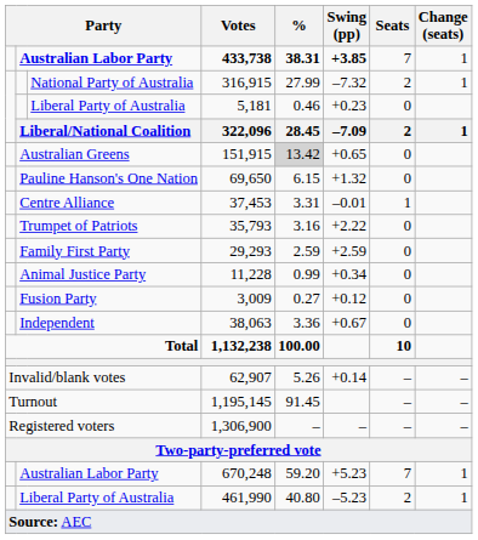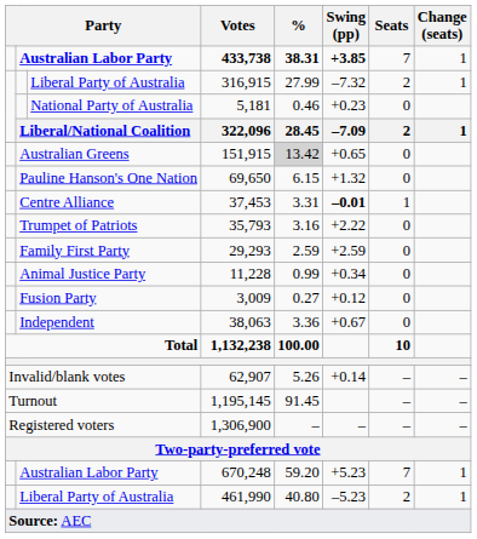316,915 | column 3: National Party of Australia -> Liberal Party of Australia
5,181 | column 3: Liberal Party of Australia -> National Party of Australia
37,453 | Swing (pp): normal -> bold
